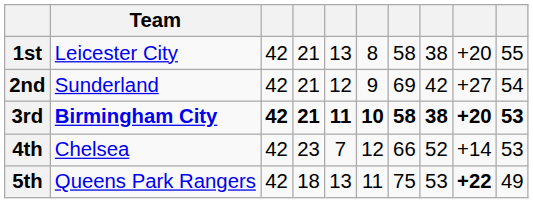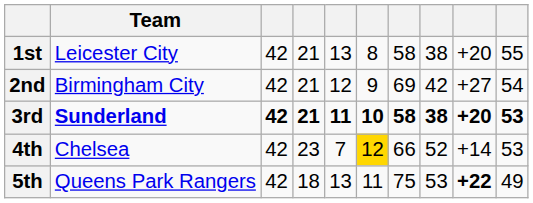2nd | Team: Sunderland -> Birmingham City
3rd | Team: Birmingham City -> Sunderland
4th | column 6: no background -> gold background
